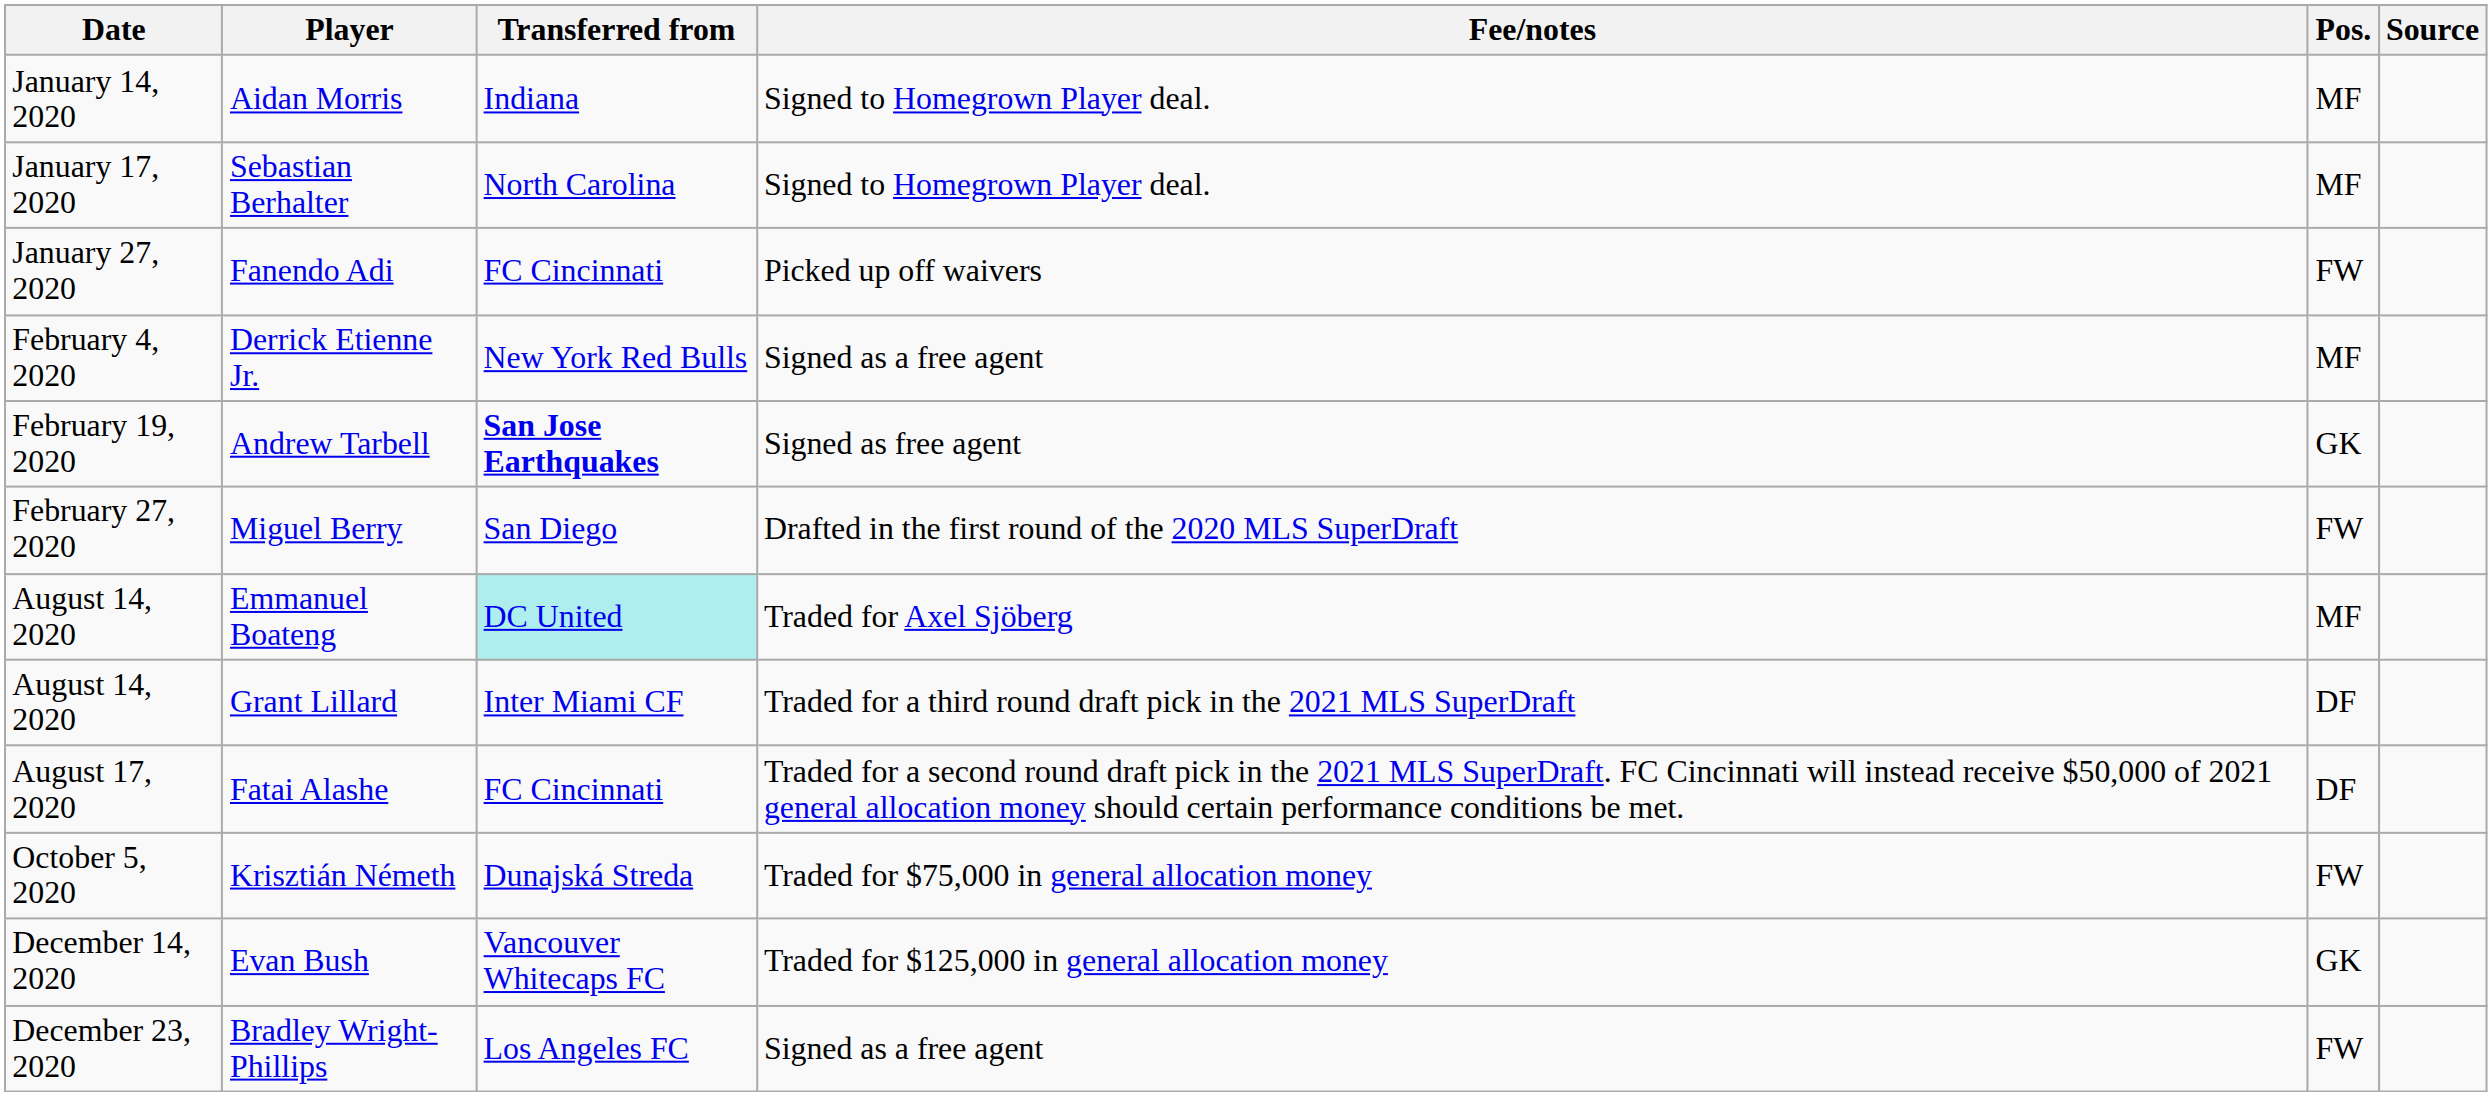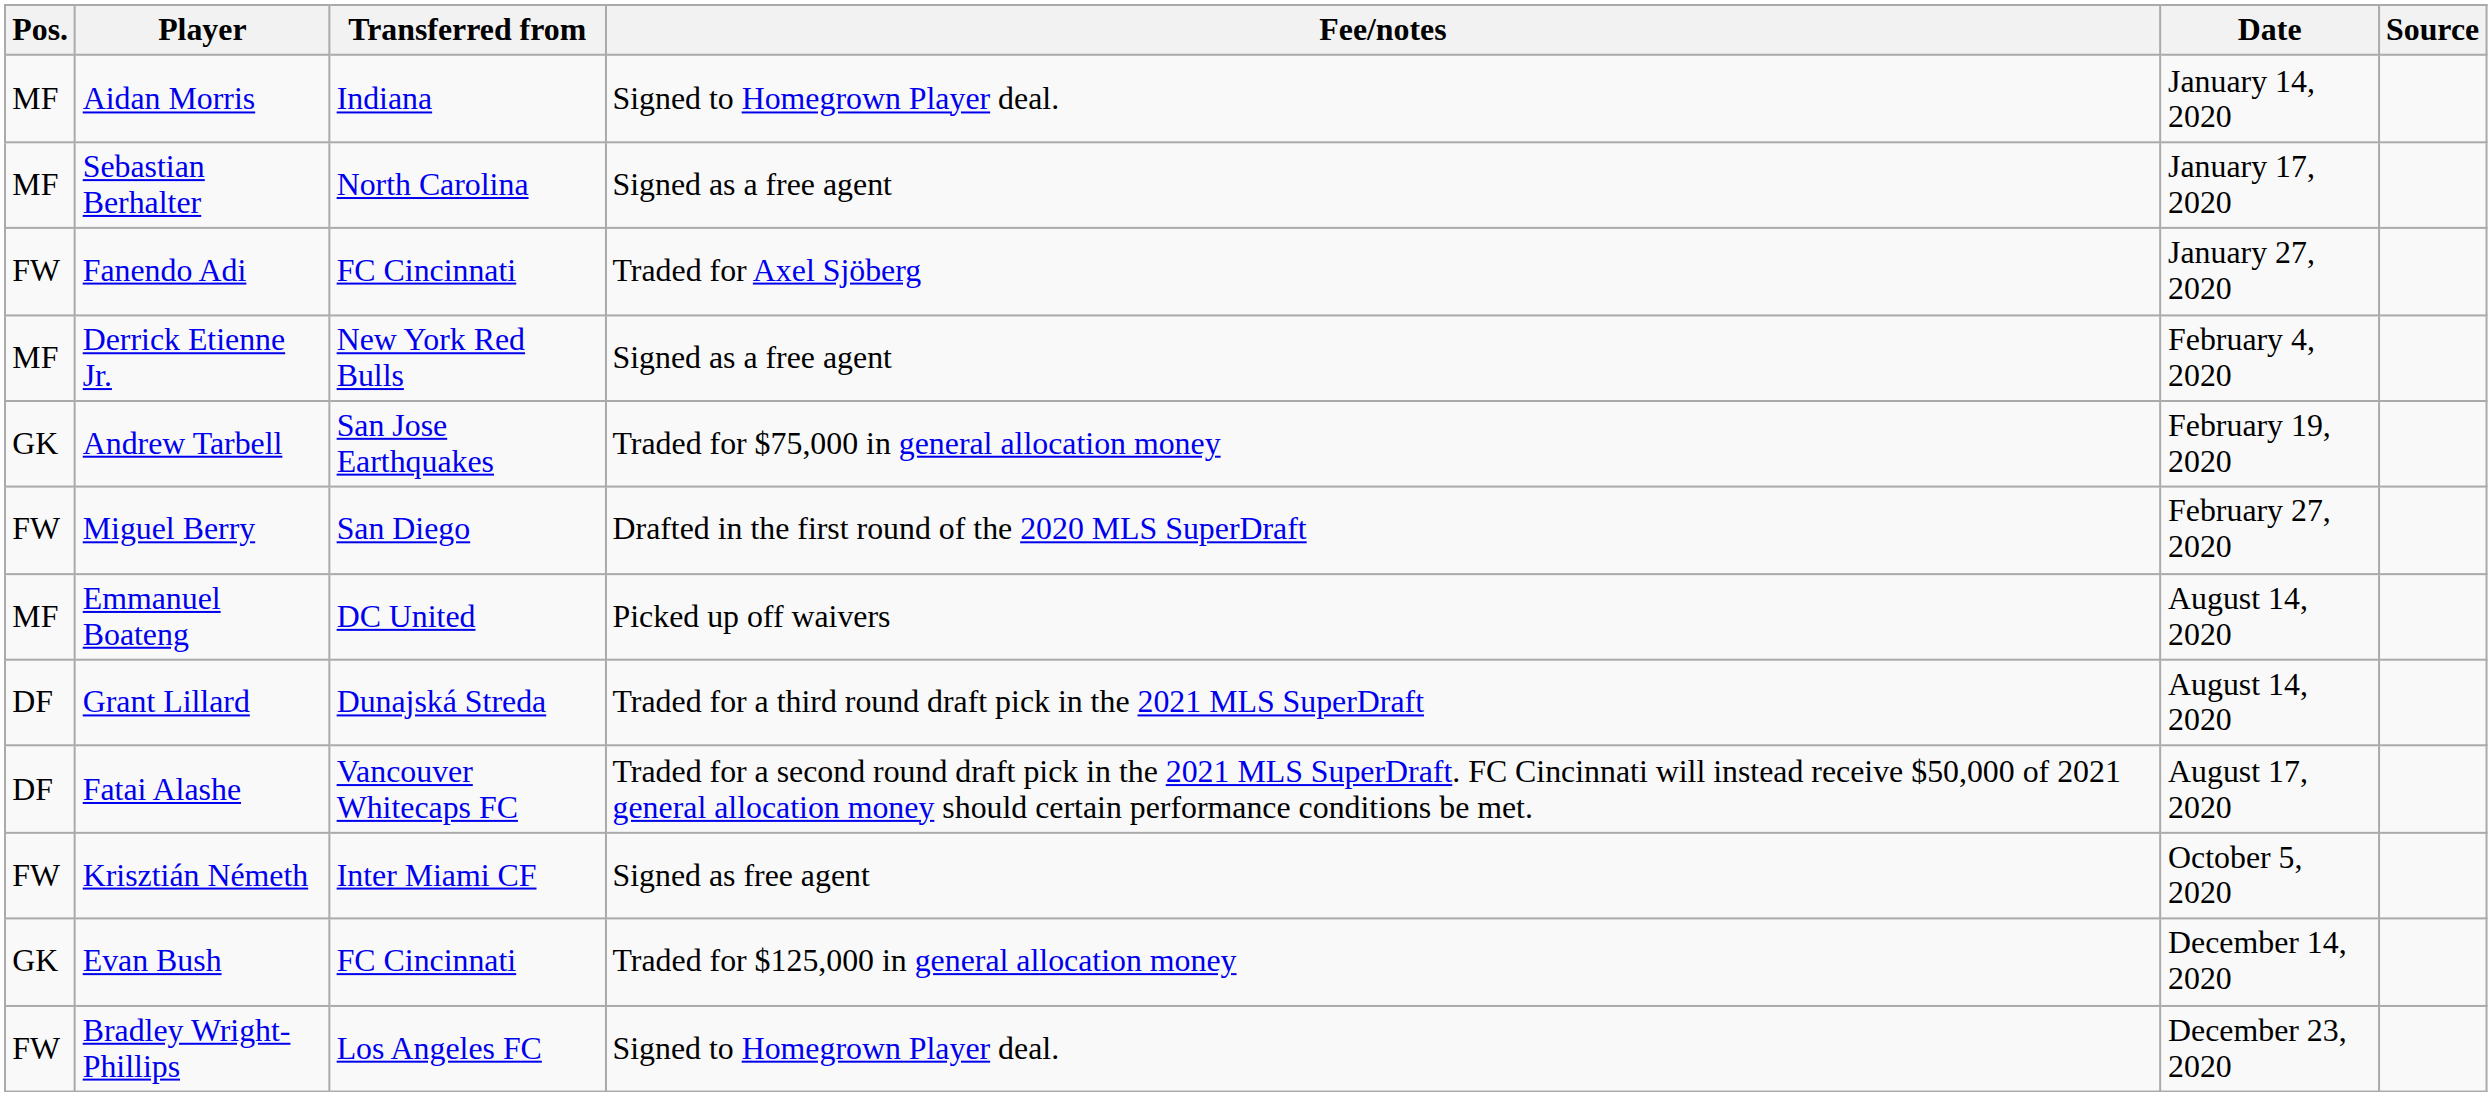columns swapped: Pos. <-> Date
Sebastian Berhalter | Fee/notes: Signed to Homegrown Player deal. -> Signed as a free agent
Fanendo Adi | Fee/notes: Picked up off waivers -> Traded for Axel Sjöberg
Andrew Tarbell | Transferred from: bold -> normal
Andrew Tarbell | Fee/notes: Signed as free agent -> Traded for $75,000 in general allocation money
Emmanuel Boateng | Transferred from: paleturquoise background -> no background
Emmanuel Boateng | Fee/notes: Traded for Axel Sjöberg -> Picked up off waivers
Grant Lillard | Transferred from: Inter Miami CF -> Dunajská Streda
Fatai Alashe | Transferred from: FC Cincinnati -> Vancouver Whitecaps FC
Krisztián Németh | Transferred from: Dunajská Streda -> Inter Miami CF
Krisztián Németh | Fee/notes: Traded for $75,000 in general allocation money -> Signed as free agent
Evan Bush | Transferred from: Vancouver Whitecaps FC -> FC Cincinnati
Bradley Wright-Phillips | Fee/notes: Signed as a free agent -> Signed to Homegrown Player deal.
